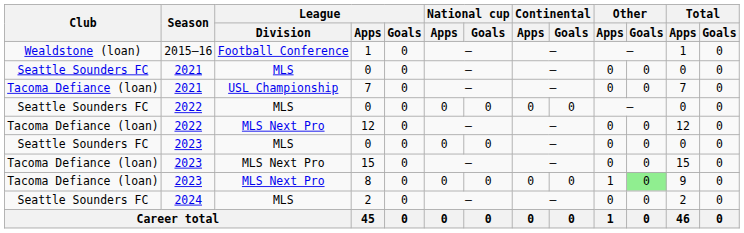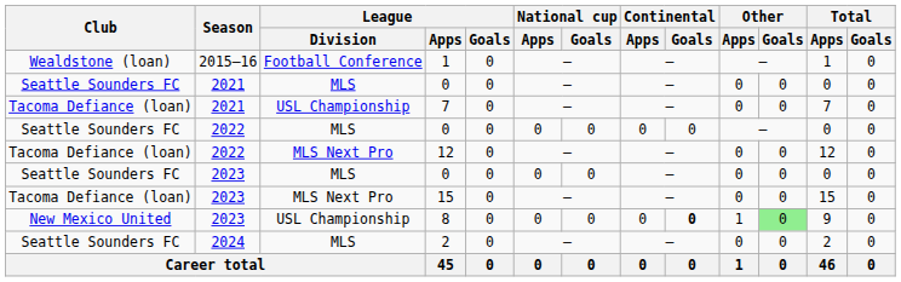8 | Club: Tacoma Defiance (loan) -> New Mexico United
8 | League / Division: MLS Next Pro -> USL Championship
8 | Continental / Goals: normal -> bold
